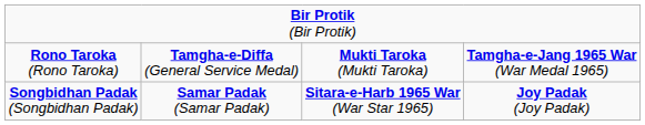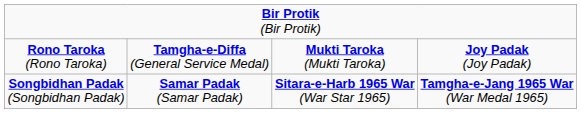Rono Taroka (Rono Taroka) | column 4: Tamgha-e-Jang 1965 War (War Medal 1965) -> Joy Padak (Joy Padak)
Songbidhan Padak (Songbidhan Padak) | column 4: Joy Padak (Joy Padak) -> Tamgha-e-Jang 1965 War (War Medal 1965)
